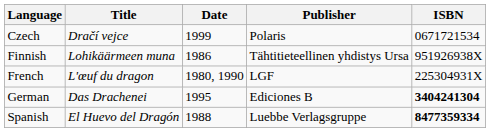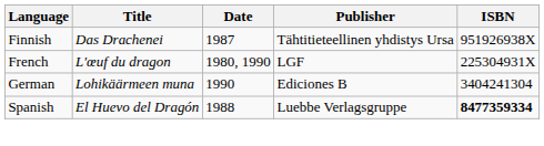- row: Czech | Dračí vejce | 1999 | Polaris | 0671721534
Finnish | Title: Lohikäärmeen muna -> Das Drachenei
Finnish | Date: 1986 -> 1987
German | Title: Das Drachenei -> Lohikäärmeen muna
German | Date: 1995 -> 1990
German | ISBN: bold -> normal
